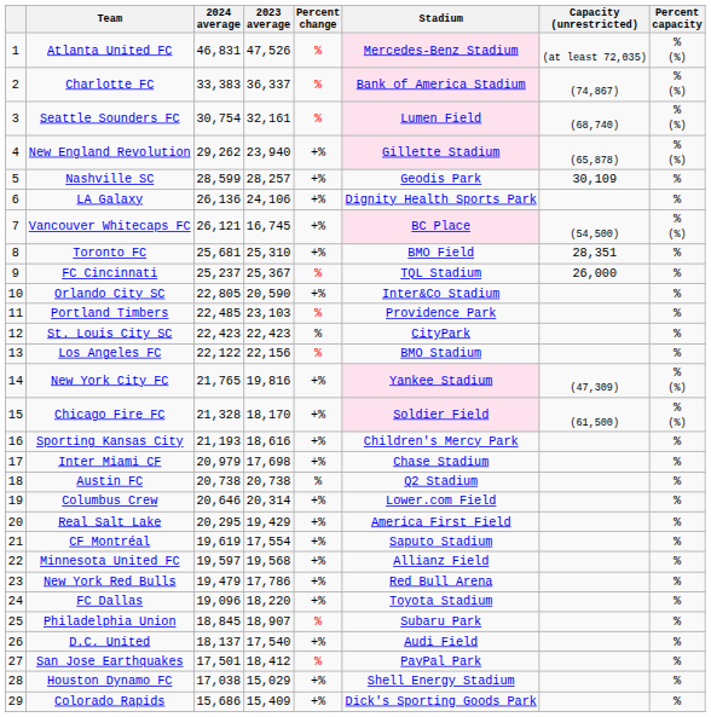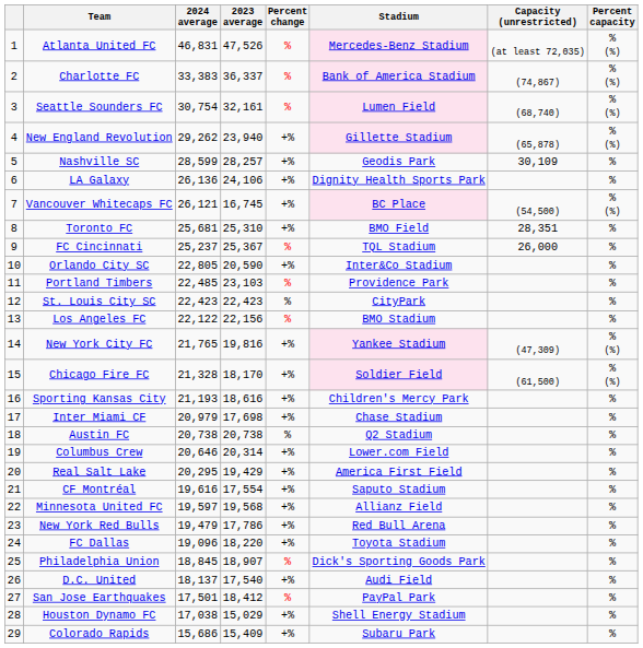CF Montréal | 2024 average: 19,619 -> 19,616
Philadelphia Union | Stadium: Subaru Park -> Dick's Sporting Goods Park
Colorado Rapids | Stadium: Dick's Sporting Goods Park -> Subaru Park
